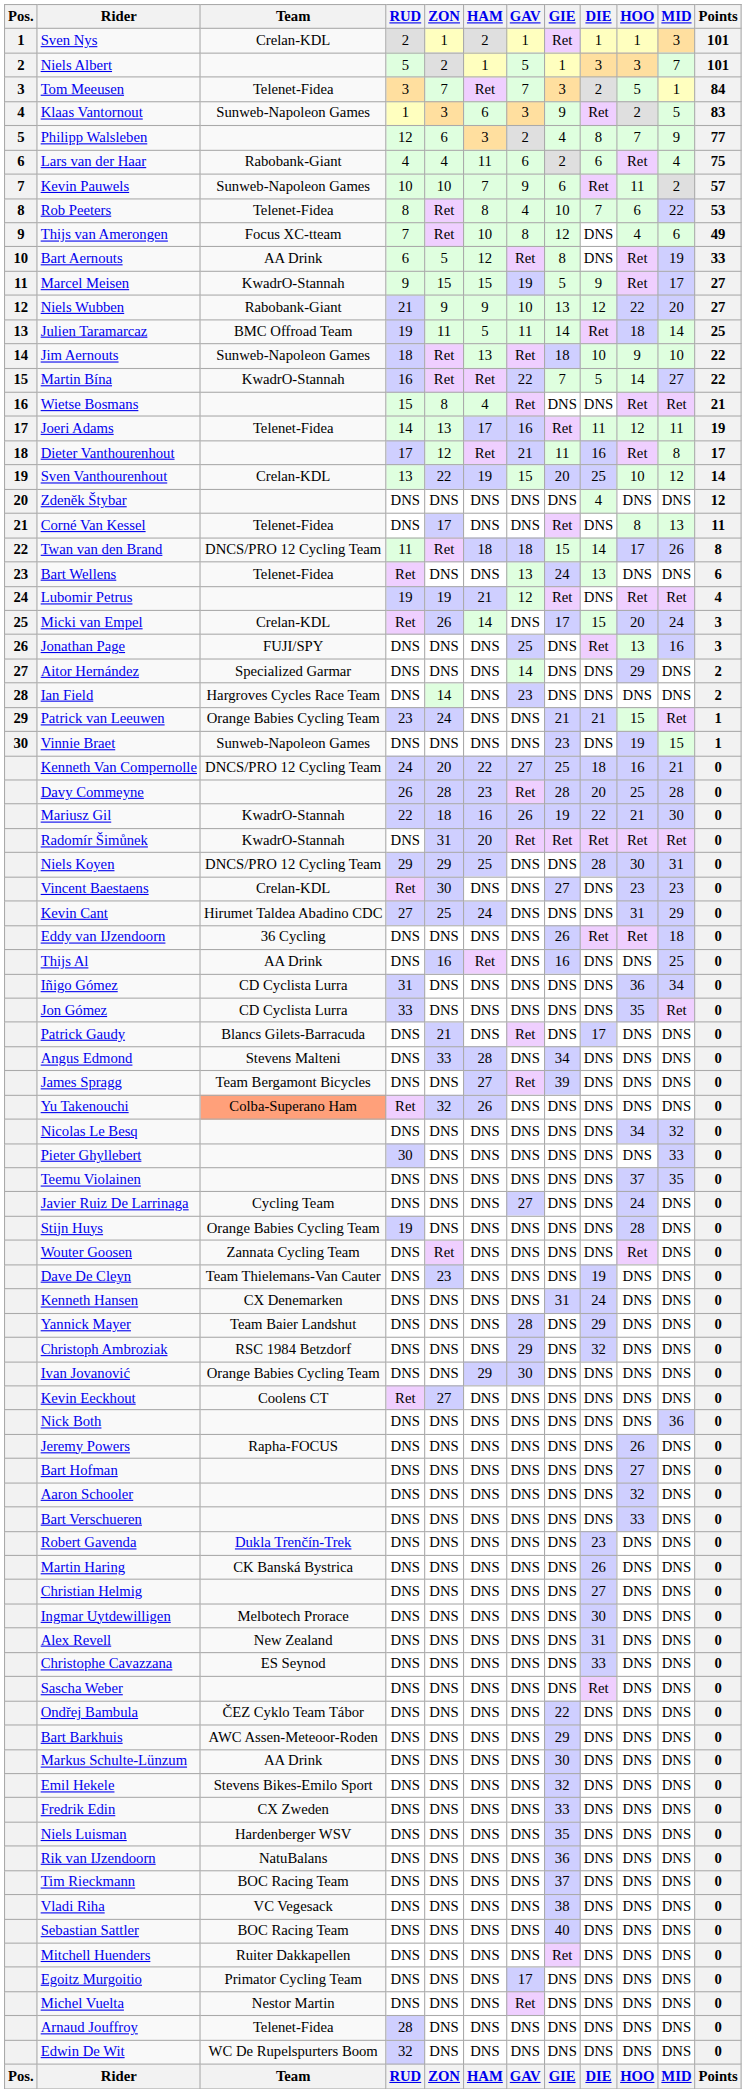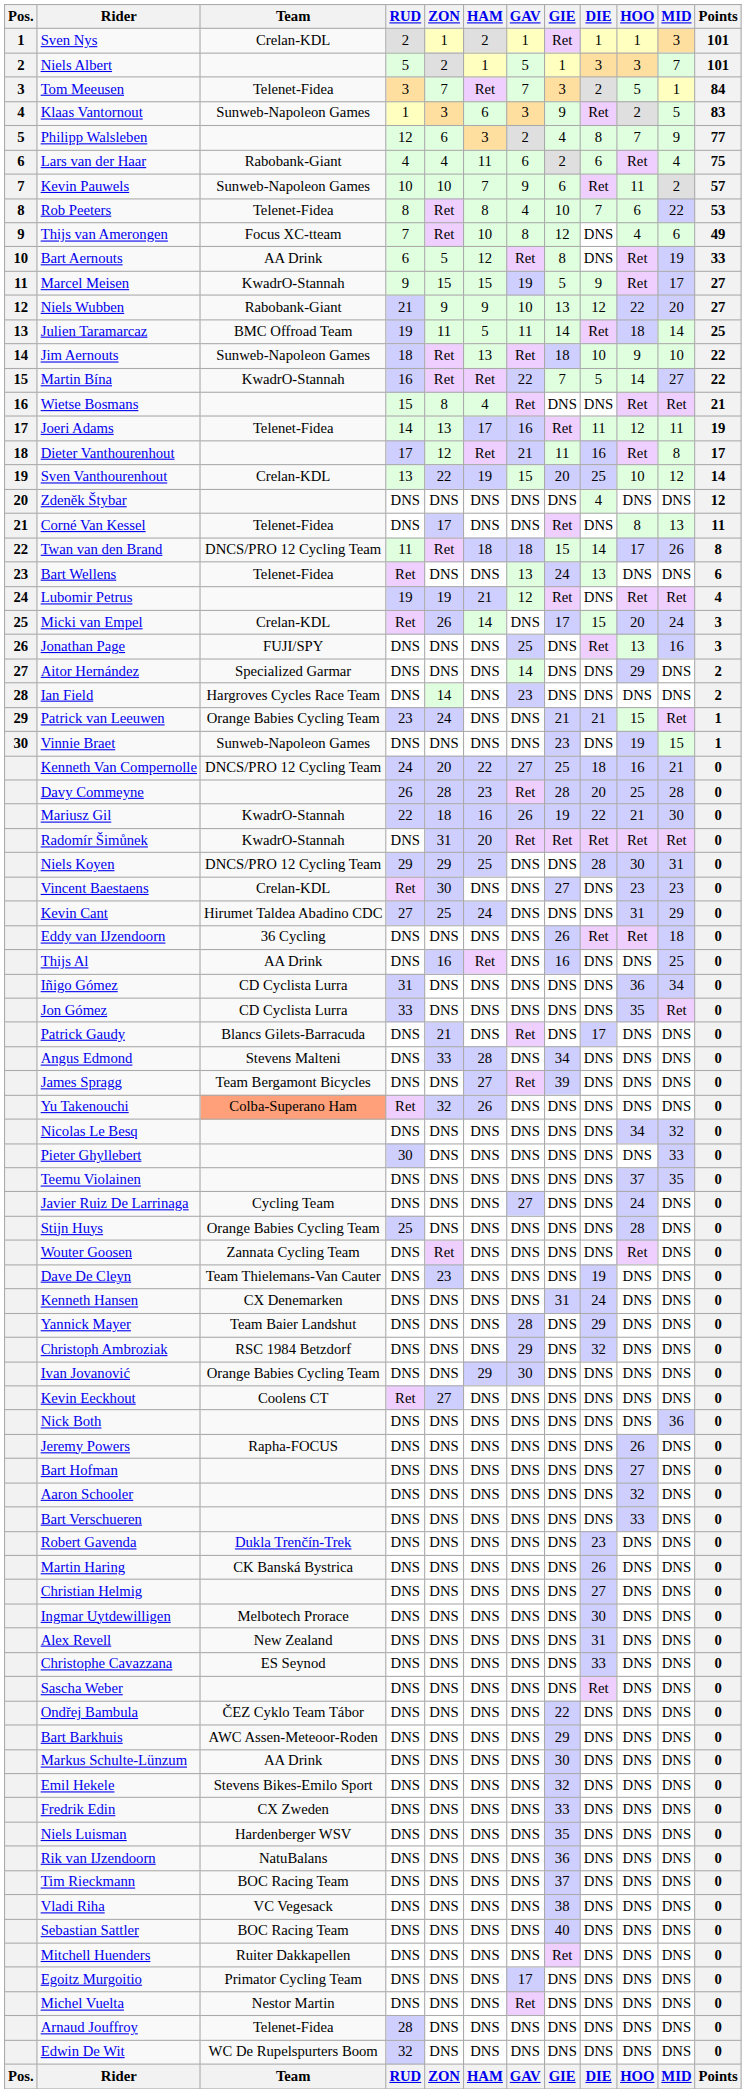Stijn Huys | RUD: 19 -> 25
